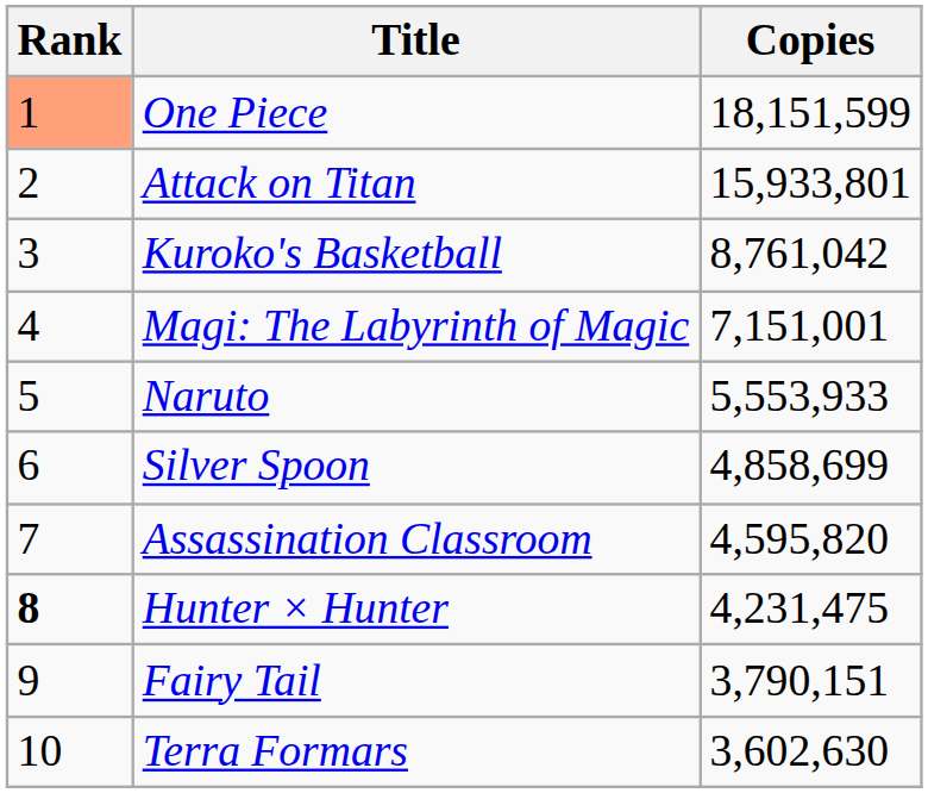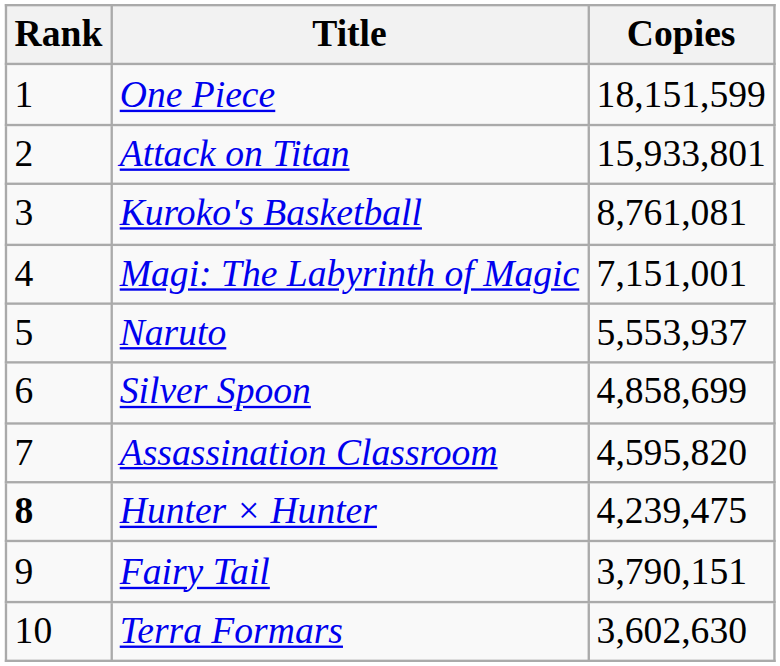One Piece | Rank: lightsalmon background -> no background
Kuroko's Basketball | Copies: 8,761,042 -> 8,761,081
Naruto | Copies: 5,553,933 -> 5,553,937
Hunter × Hunter | Copies: 4,231,475 -> 4,239,475
